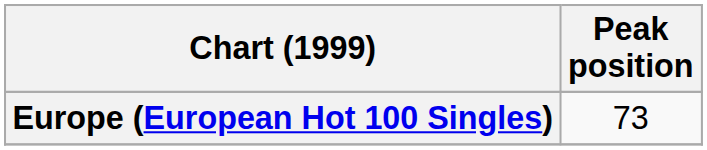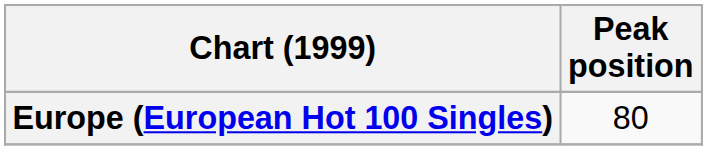Europe (European Hot 100 Singles) | Peak position: 73 -> 80
